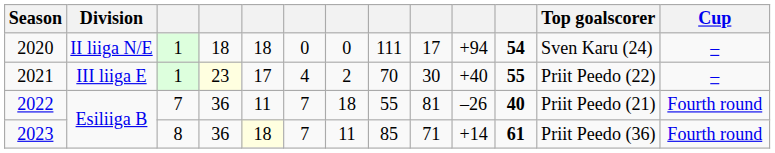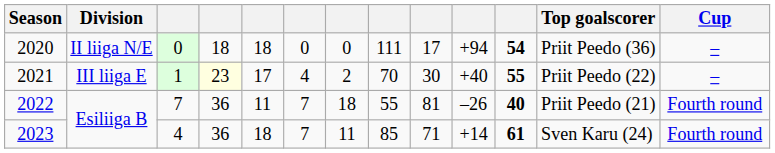2020 | column 3: 1 -> 0
2020 | Top goalscorer: Sven Karu (24) -> Priit Peedo (36)
2023 | column 3: 8 -> 4
2023 | column 5: lightyellow background -> no background
2023 | Top goalscorer: Priit Peedo (36) -> Sven Karu (24)
